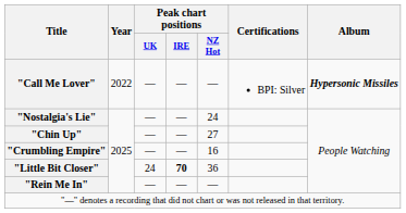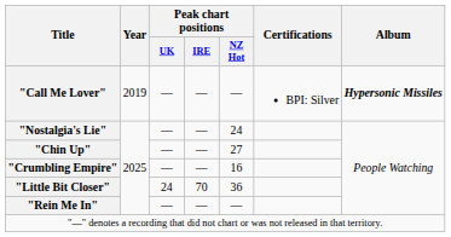"Call Me Lover" | Year: 2022 -> 2019
"Little Bit Closer" | Peak chart positions / IRE: bold -> normal
